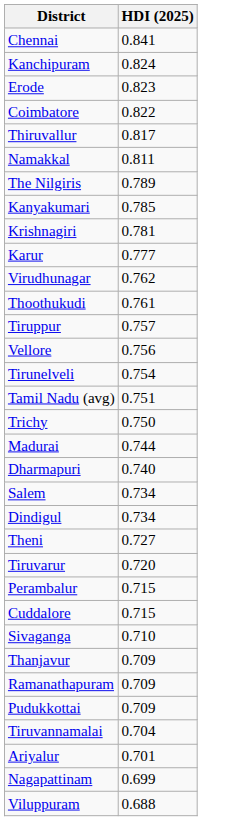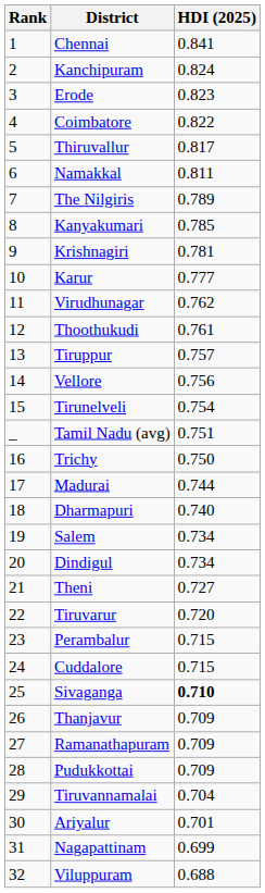+ column: Rank | 1 | 2 | 3 | 4 | 5 | 6 | 7 | 8 | 9 | 10 | 11 | 12 | 13 | 14 | 15 | _ | 16 | 17 | 18 | 19 | 20 | 21 | 22 | 23 | 24 | 25 | 26 | 27 | 28 | 29 | 30 | 31 | 32
Sivaganga | HDI (2025): normal -> bold
